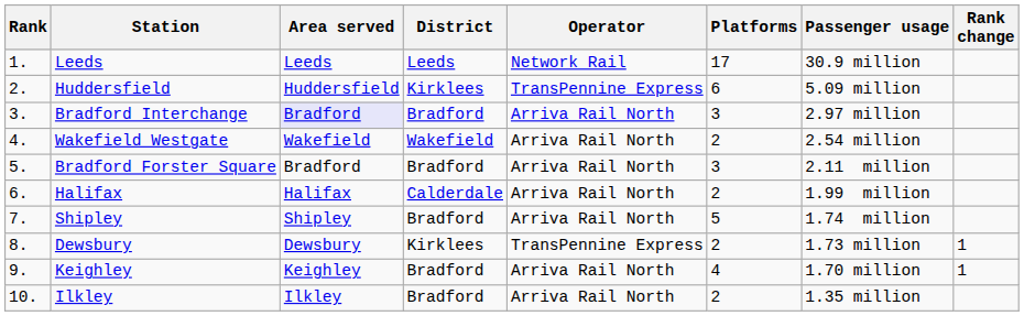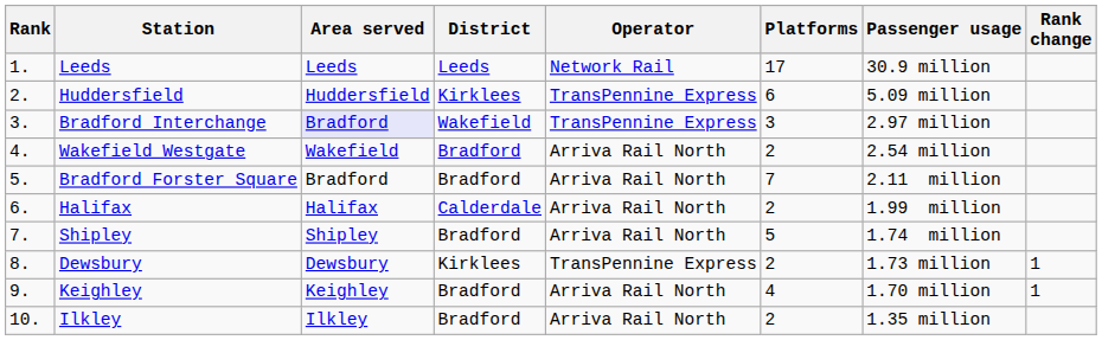Bradford Interchange | District: Bradford -> Wakefield
Bradford Interchange | Operator: Arriva Rail North -> TransPennine Express
Wakefield Westgate | District: Wakefield -> Bradford
Bradford Forster Square | Platforms: 3 -> 7
